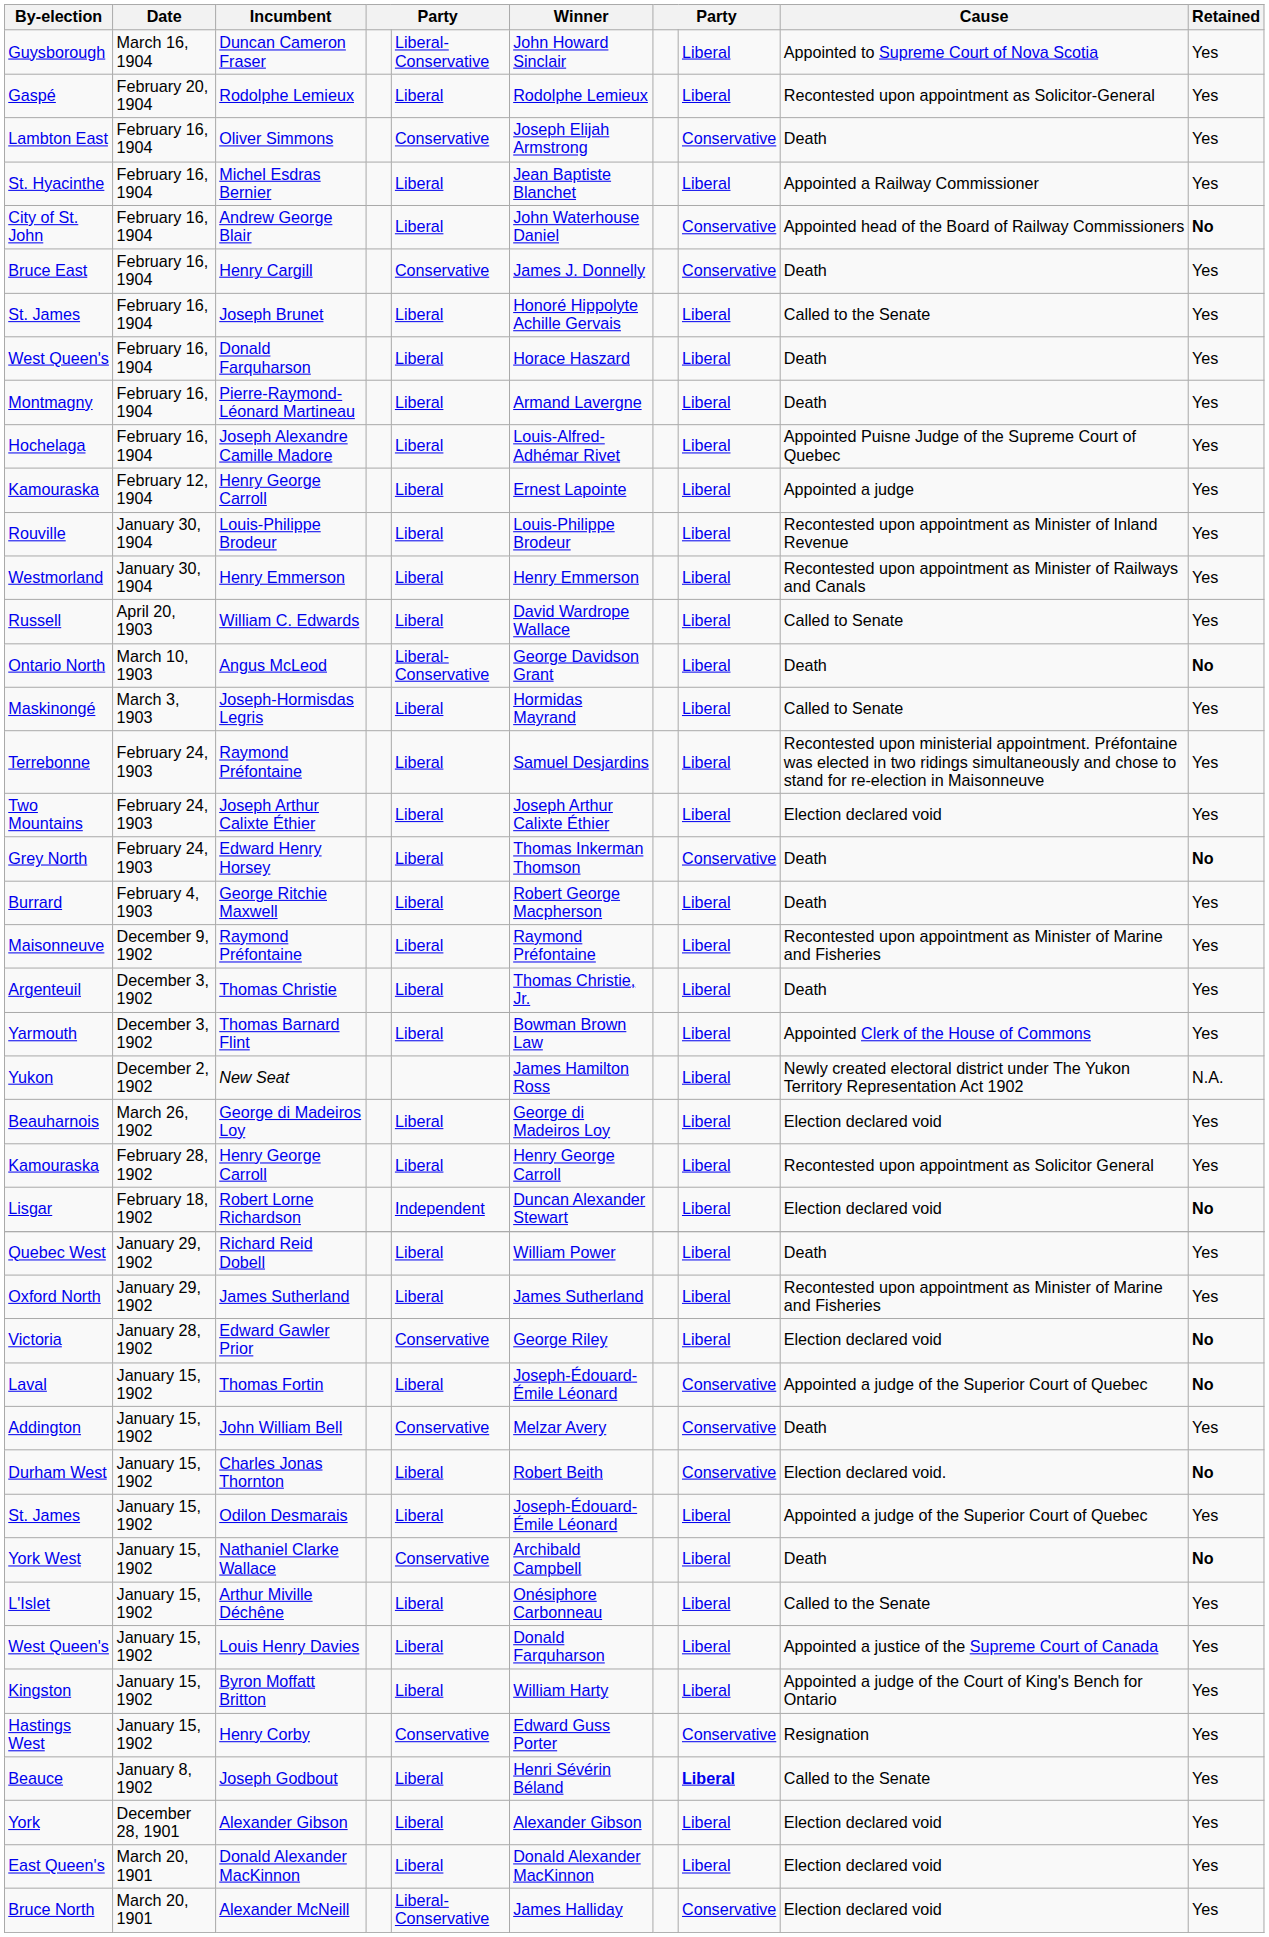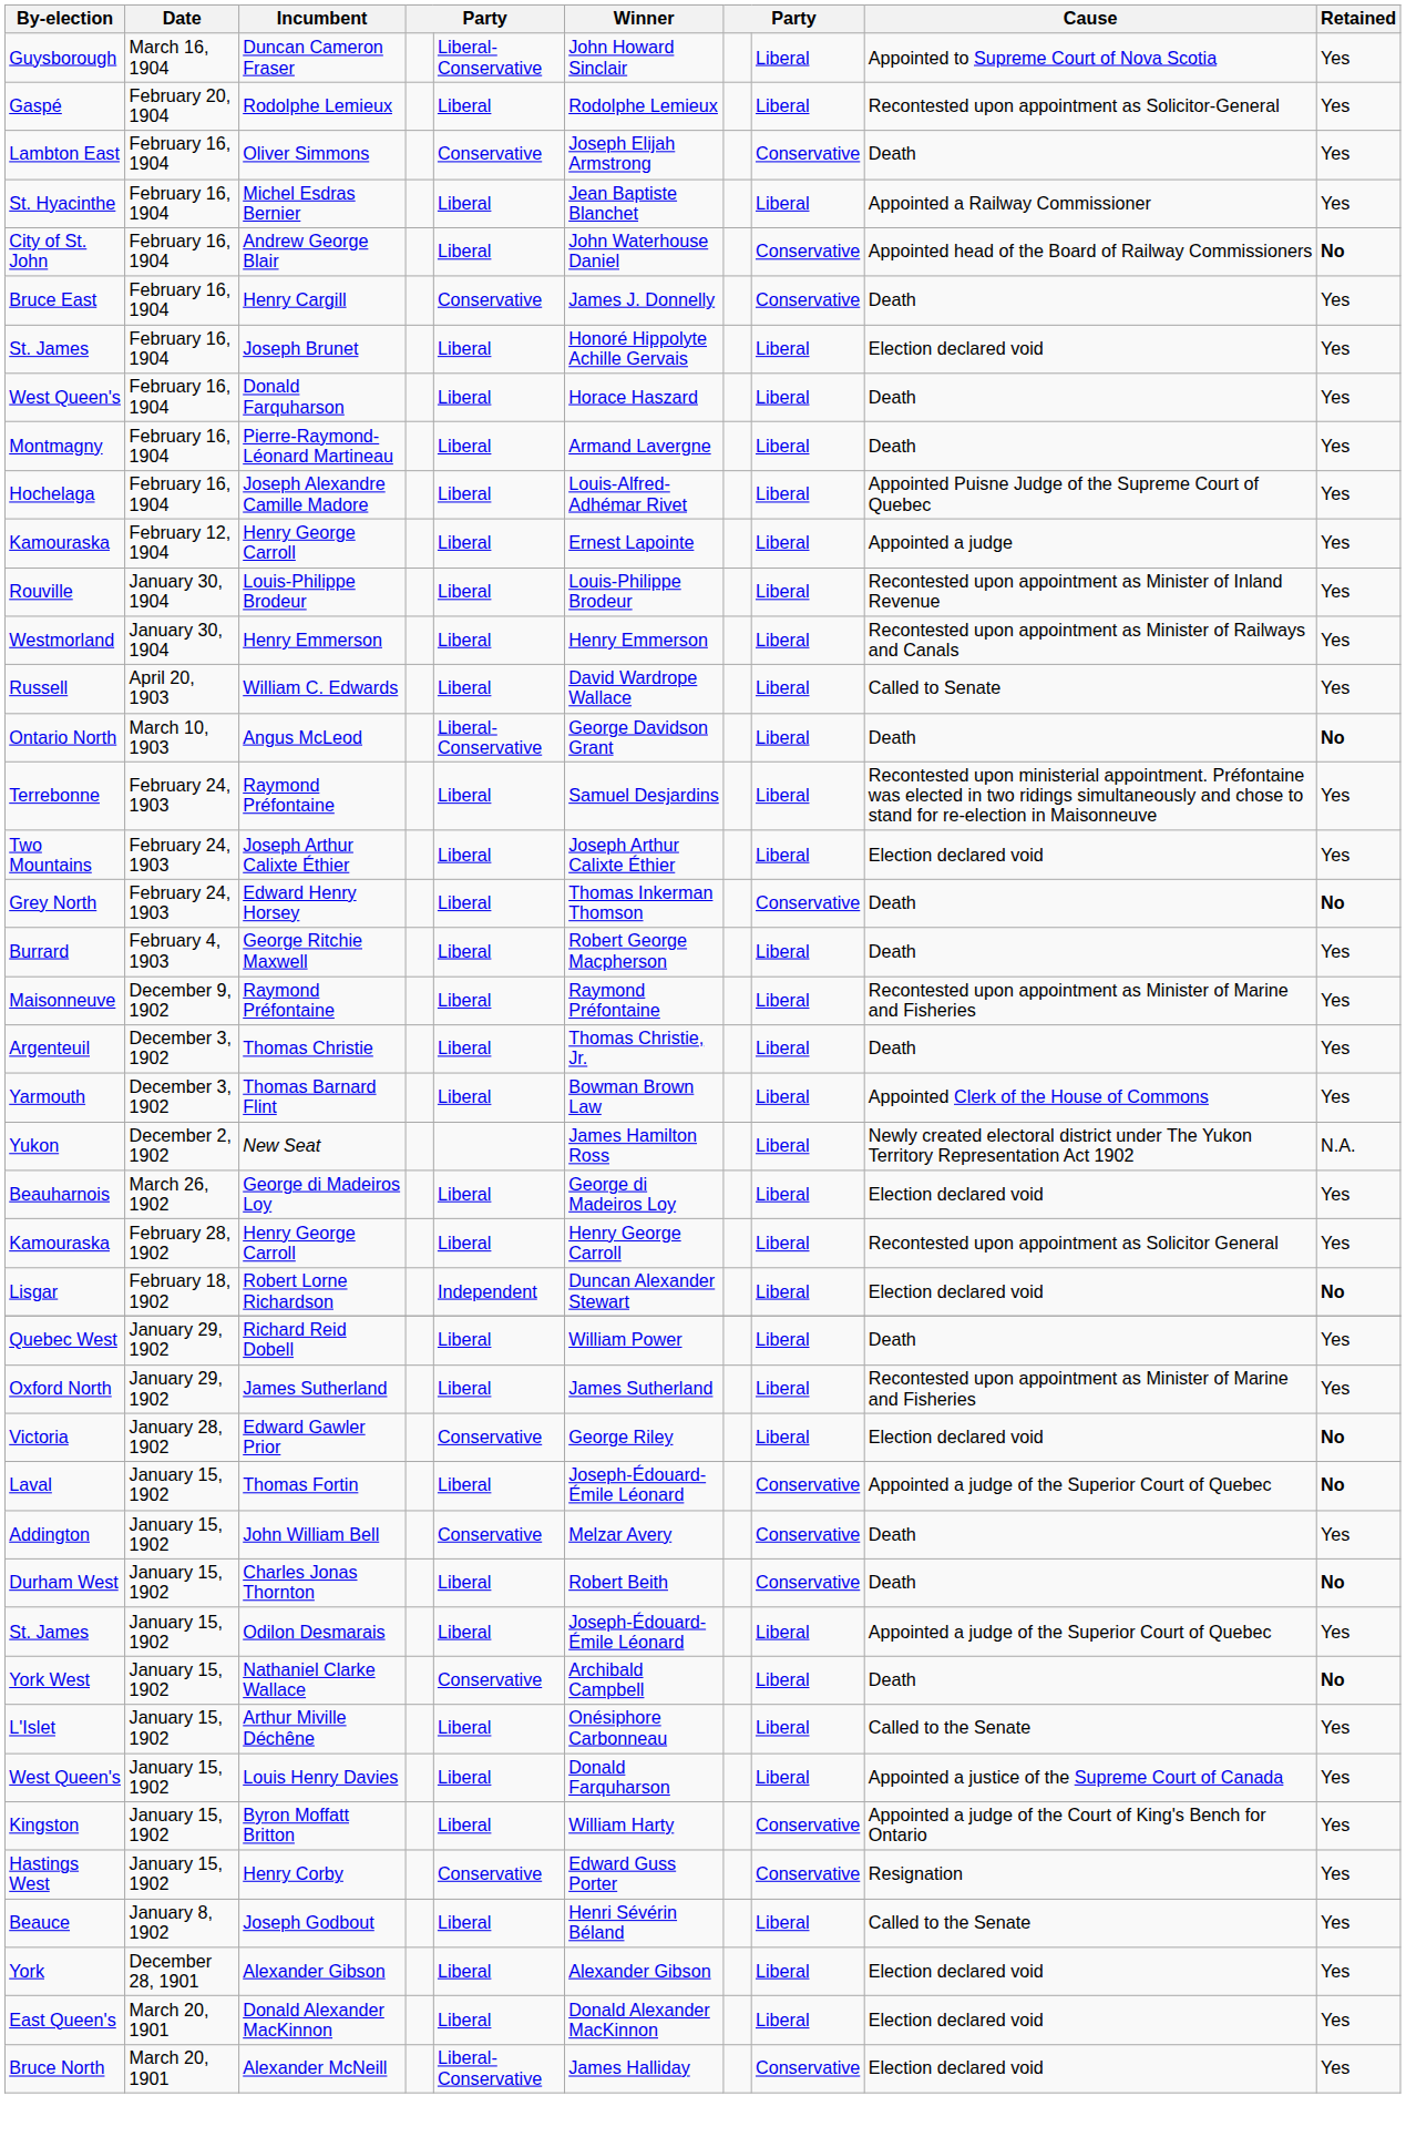Joseph Brunet | Cause: Called to the Senate -> Election declared void
- row: Maskinongé | March 3, 1903 | Joseph-Hormisdas Legris | Liberal | Hormidas Mayrand | Liberal | Called to Senate | Yes
Charles Jonas Thornton | Cause: Election declared void. -> Death
Byron Moffatt Britton | column 8: Liberal -> Conservative
Joseph Godbout | column 8: bold -> normal
